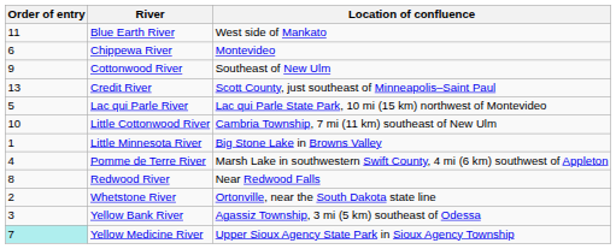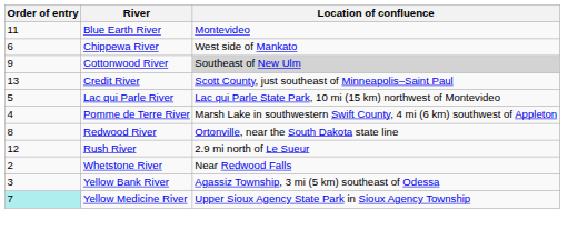Blue Earth River | Location of confluence: West side of Mankato -> Montevideo
Chippewa River | Location of confluence: Montevideo -> West side of Mankato
Cottonwood River | Location of confluence: no background -> lightgrey background
- row: 10 | Little Cottonwood River | Cambria Township, 7 mi (11 km) southeast of New Ulm
- row: 1 | Little Minnesota River | Big Stone Lake in Browns Valley
Redwood River | Location of confluence: Near Redwood Falls -> Ortonville, near the South Dakota state line
+ row: 12 | Rush River | 2.9 mi north of Le Sueur
Whetstone River | Location of confluence: Ortonville, near the South Dakota state line -> Near Redwood Falls
